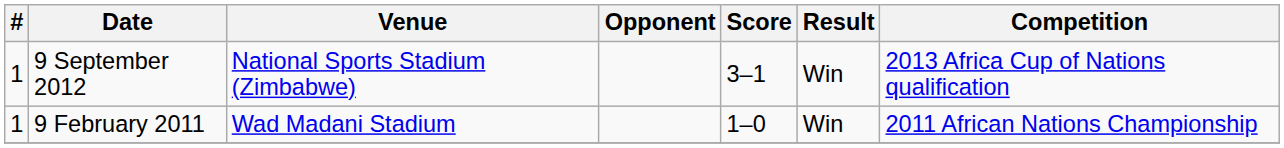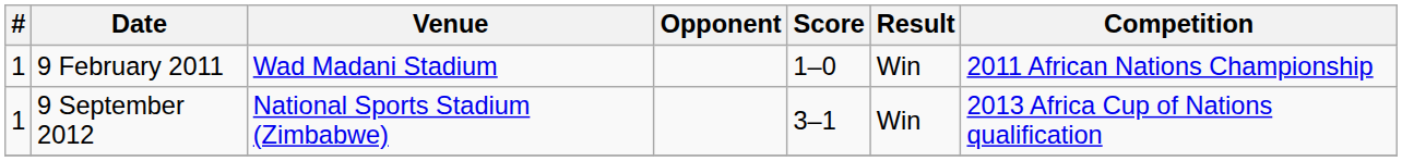rows swapped: 9 February 2011 <-> 9 September 2012
